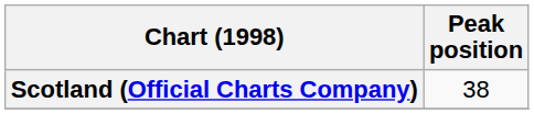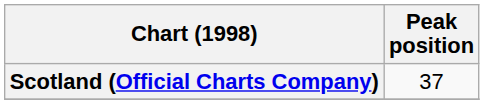Scotland (Official Charts Company) | Peak position: 38 -> 37
